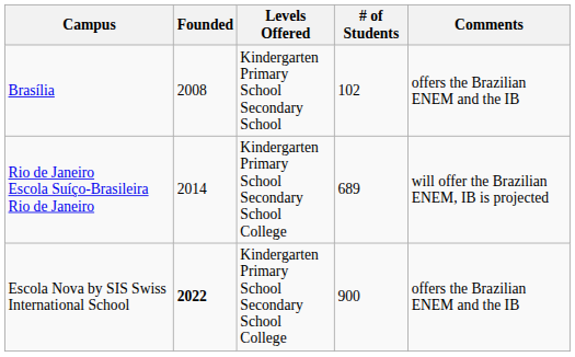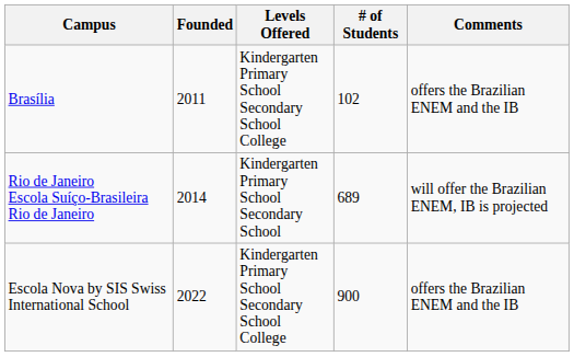Brasília | Founded: 2008 -> 2011
Brasília | Levels Offered: Kindergarten Primary School Secondary School -> Kindergarten Primary School Secondary School College
Rio de Janeiro Escola Suíço-Brasileira Rio de Janeiro | Levels Offered: Kindergarten Primary School Secondary School College -> Kindergarten Primary School Secondary School
Escola Nova by SIS Swiss International School | Founded: bold -> normal
